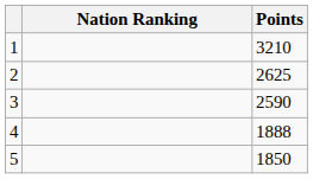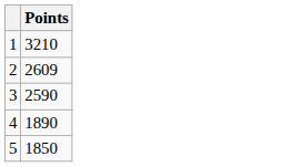- column: Nation Ranking
2 | Points: 2625 -> 2609
4 | Points: 1888 -> 1890
